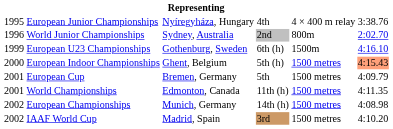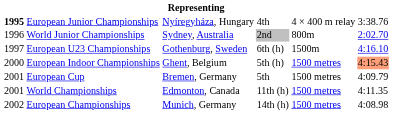European Junior Championships | column 1: normal -> bold
European U23 Championships | column 1: 1999 -> 1997
- row: 2002 | IAAF World Cup | Madrid, Spain | 3rd | 1500 metres | 4:10.20
